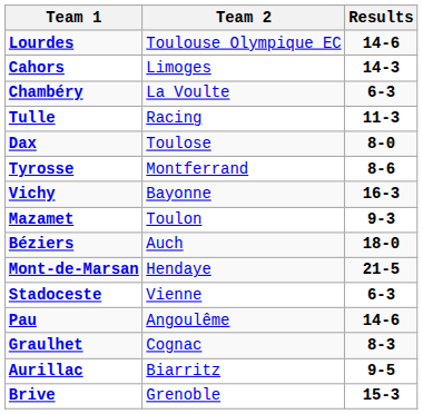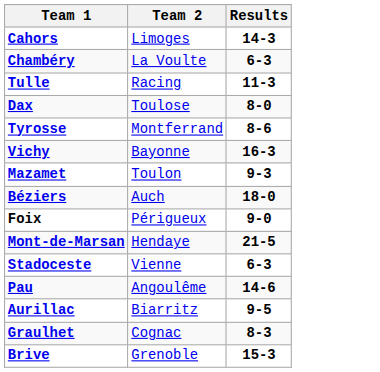- row: Lourdes | Toulouse Olympique EC | 14-6
+ row: Foix | Périgueux | 9-0
rows swapped: Aurillac <-> Graulhet
